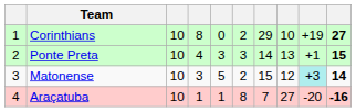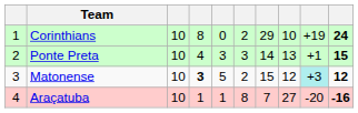Corinthians | column 10: 27 -> 24
Matonense | column 4: normal -> bold
Matonense | column 10: 14 -> 12
